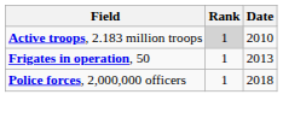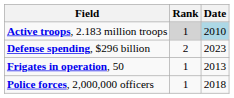Active troops, 2.183 million troops | Date: no background -> lightblue background
+ row: Defense spending, $296 billion | 2 | 2023
